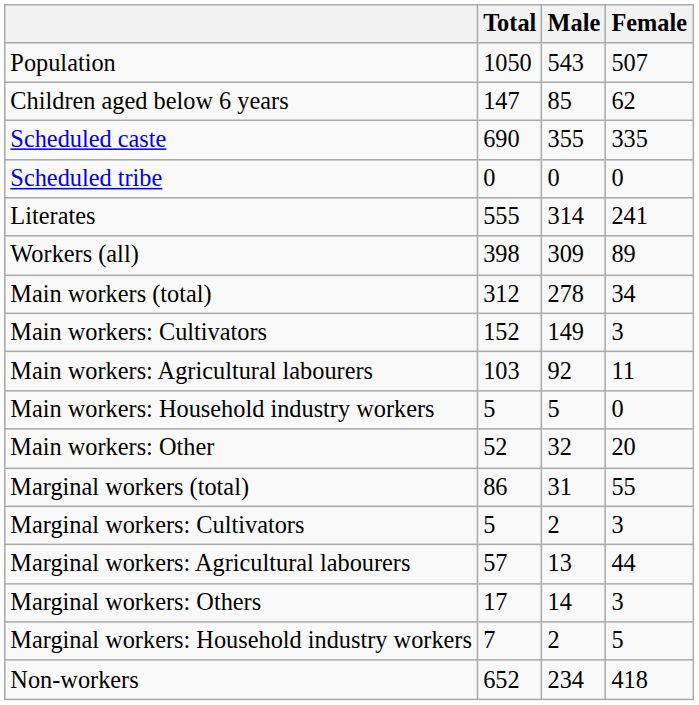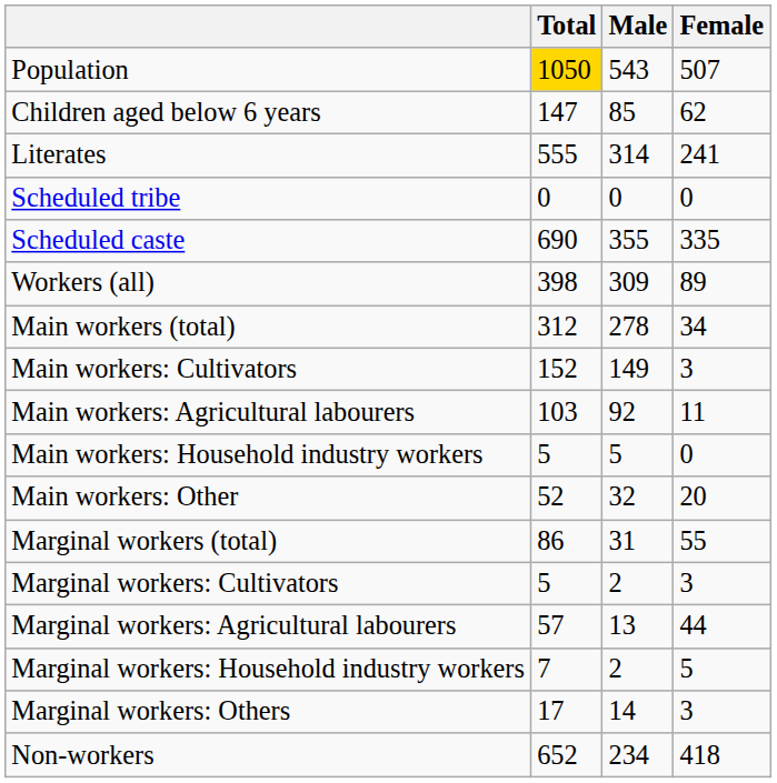Population | Total: no background -> gold background
rows swapped: Scheduled caste <-> Literates
rows swapped: Marginal workers: Household industry workers <-> Marginal workers: Others
